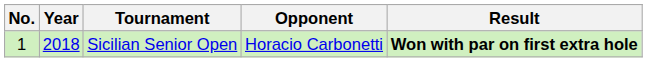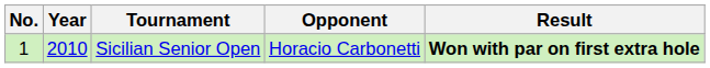Sicilian Senior Open | Year: 2018 -> 2010
